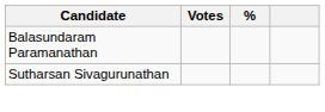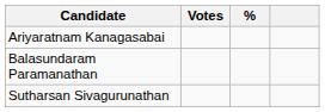+ row: Ariyaratnam Kanagasabai
